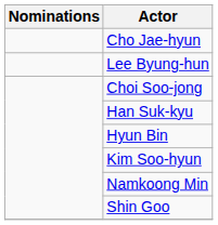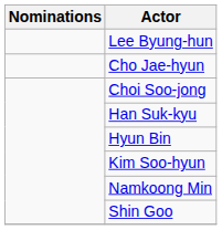rows swapped: Lee Byung-hun <-> Cho Jae-hyun
